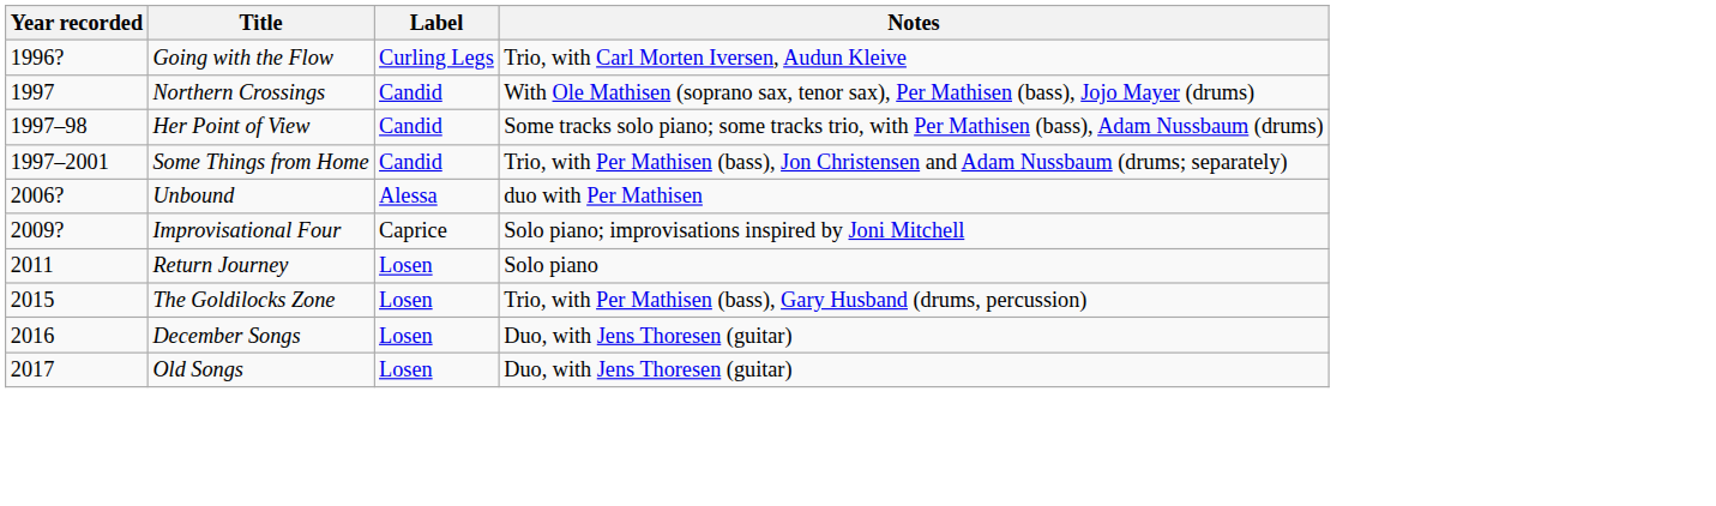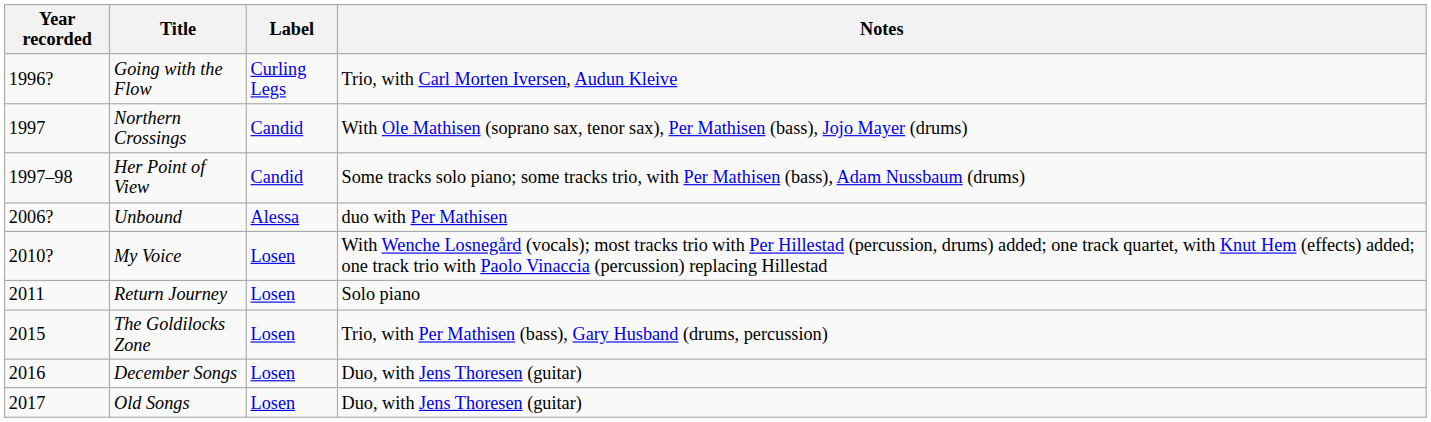- row: 1997–2001 | Some Things from Home | Candid | Trio, with Per Mathisen (bass), Jon Christensen and Adam Nussbaum (drums; separately)
- row: 2009? | Improvisational Four | Caprice | Solo piano; improvisations inspired by Joni Mitchell
+ row: 2010? | My Voice | Losen | With Wenche Losnegård (vocals); most tracks trio with Per Hillestad (percussion, drums) added; one track quartet, with Knut Hem (effects) added; one track trio with Paolo Vinaccia (percussion) replacing Hillestad
